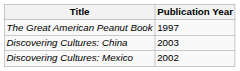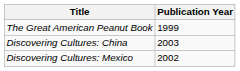The Great American Peanut Book | Publication Year: 1997 -> 1999
